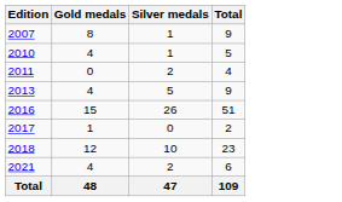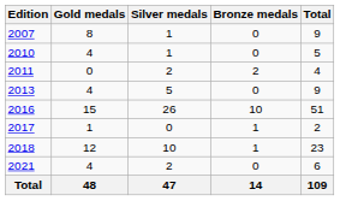+ column: Bronze medals | 0 | 0 | 2 | 0 | 10 | 1 | 1 | 0 | 14
